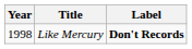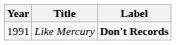Like Mercury | Year: 1998 -> 1991
